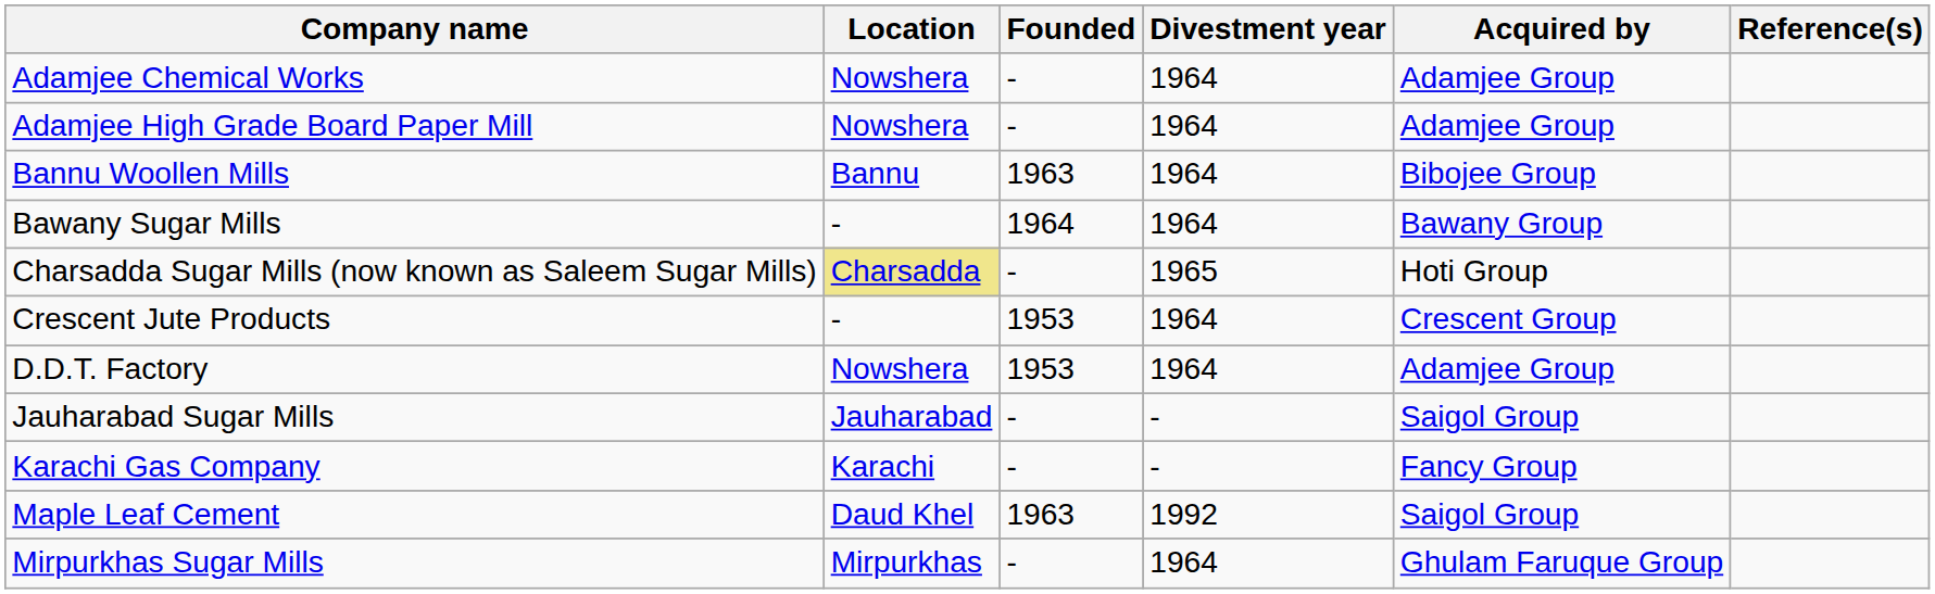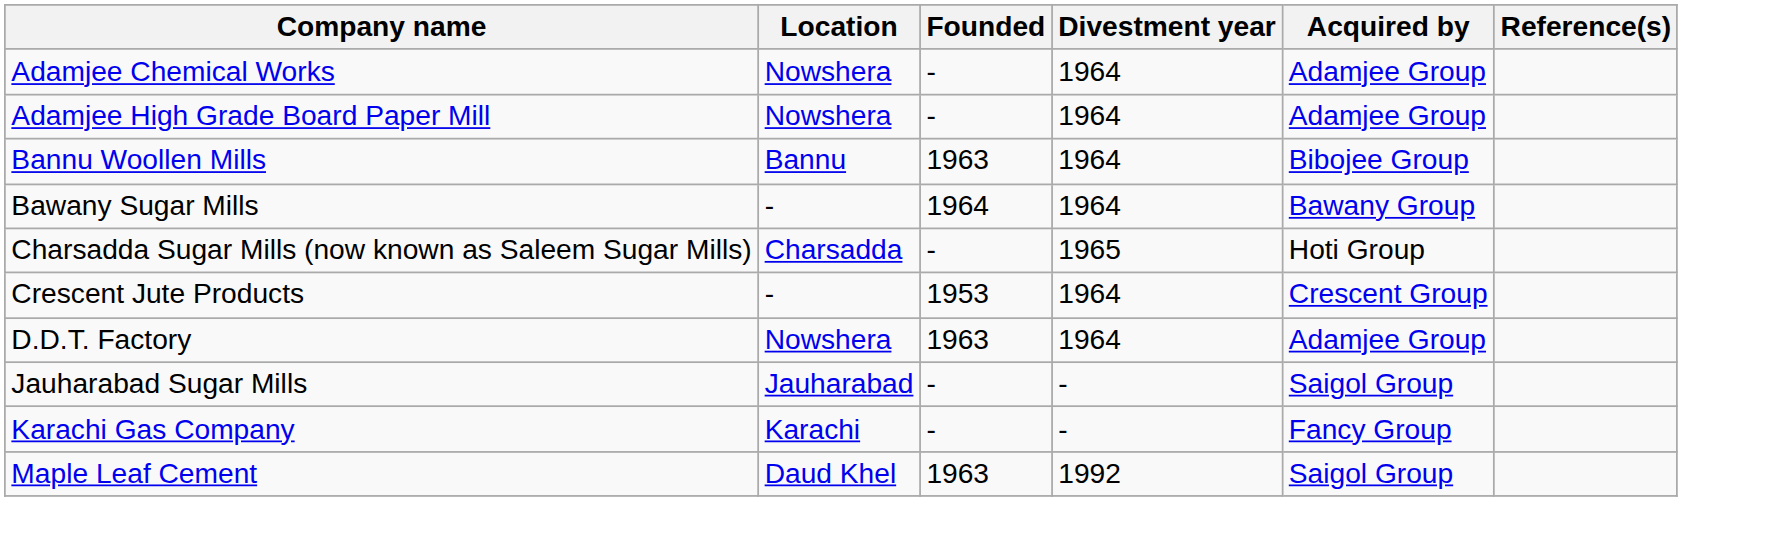Charsadda Sugar Mills (now known as Saleem Sugar Mills) | Location: khaki background -> no background
D.D.T. Factory | Founded: 1953 -> 1963
- row: Mirpurkhas Sugar Mills | Mirpurkhas | - | 1964 | Ghulam Faruque Group
